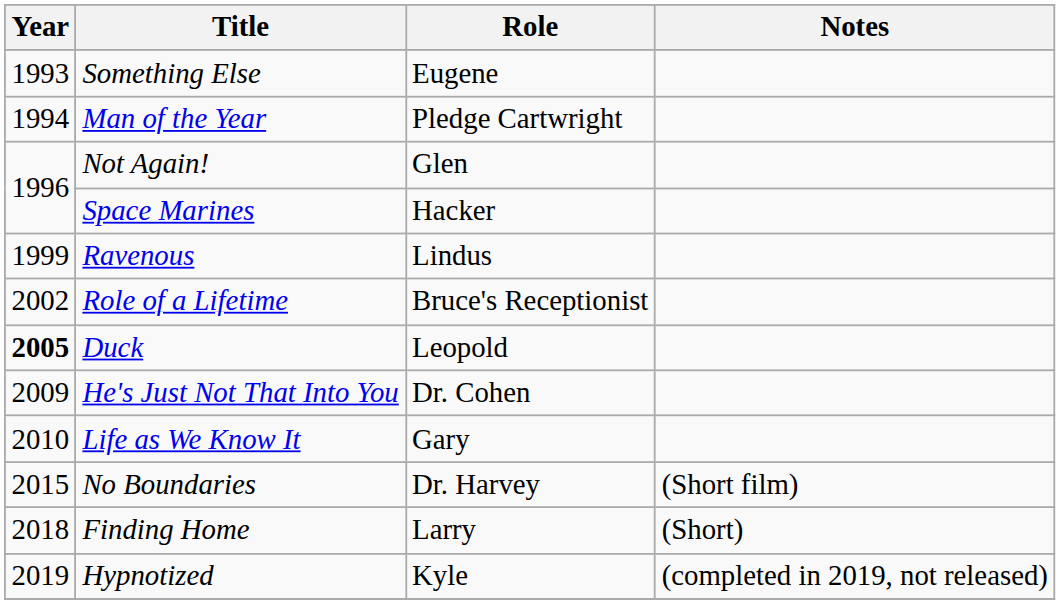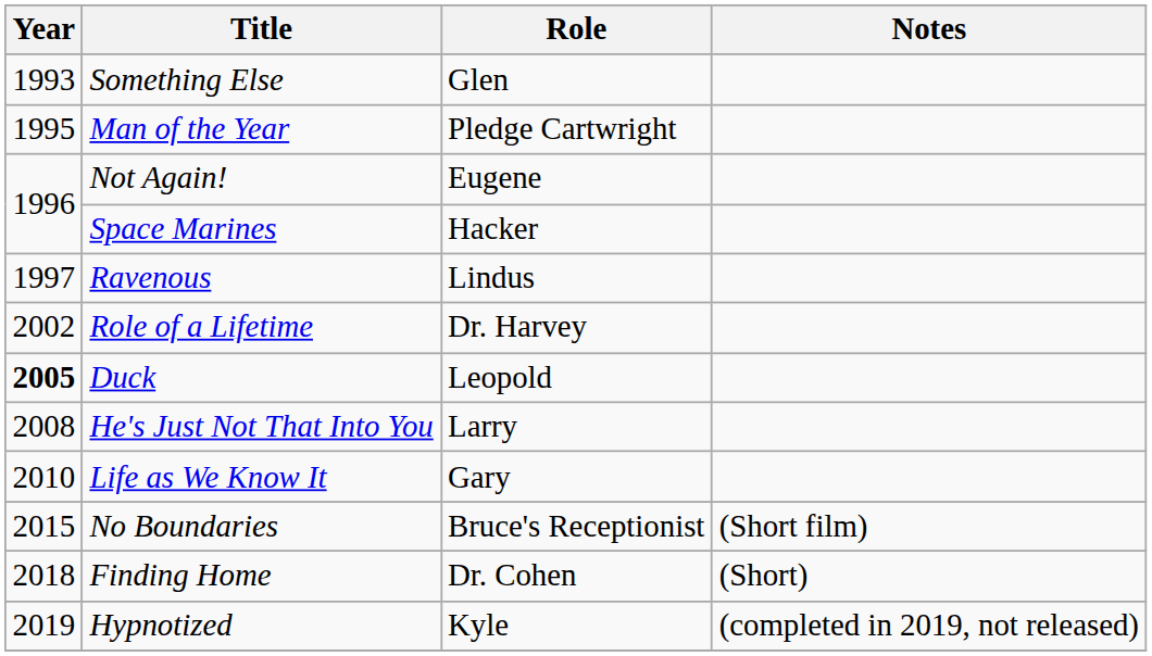Something Else | Role: Eugene -> Glen
Man of the Year | Year: 1994 -> 1995
Not Again! | Role: Glen -> Eugene
Ravenous | Year: 1999 -> 1997
Role of a Lifetime | Role: Bruce's Receptionist -> Dr. Harvey
He's Just Not That Into You | Year: 2009 -> 2008
He's Just Not That Into You | Role: Dr. Cohen -> Larry
No Boundaries | Role: Dr. Harvey -> Bruce's Receptionist
Finding Home | Role: Larry -> Dr. Cohen
